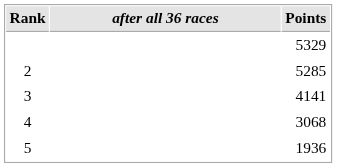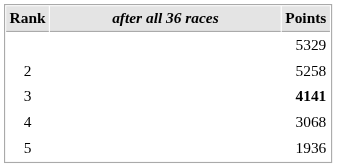2 | Points: 5285 -> 5258
3 | Points: normal -> bold
